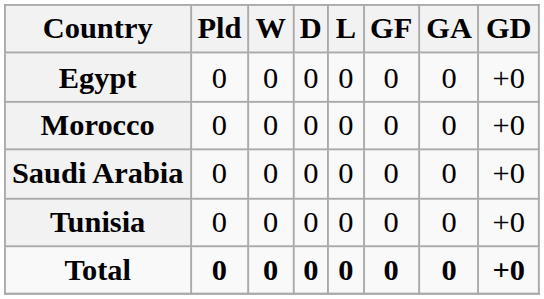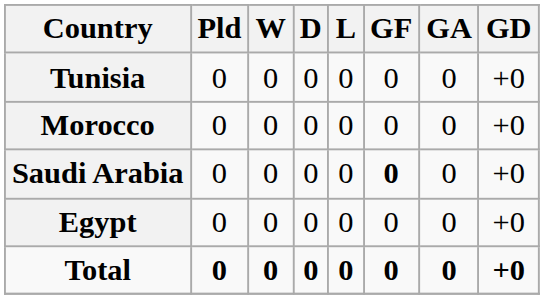rows swapped: Egypt <-> Tunisia
Saudi Arabia | GF: normal -> bold
